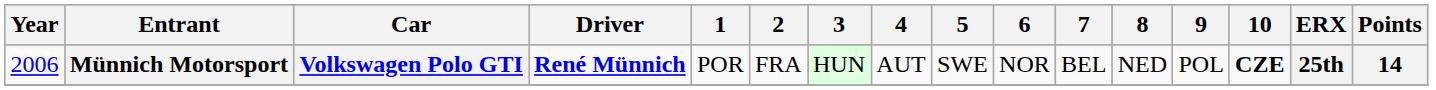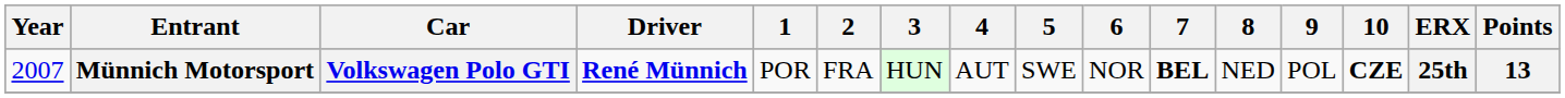Münnich Motorsport | Year: 2006 -> 2007
Münnich Motorsport | 7: normal -> bold
Münnich Motorsport | Points: 14 -> 13
